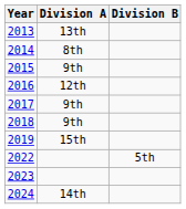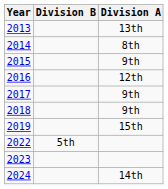columns swapped: Division A <-> Division B
